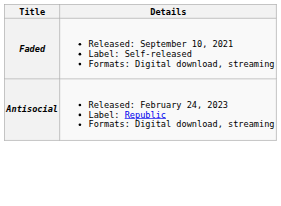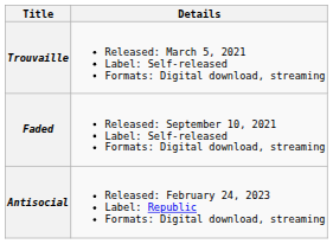+ row: Trouvaille | Released: March 5, 2021 Label: Self-released Formats: Digital download, streaming
